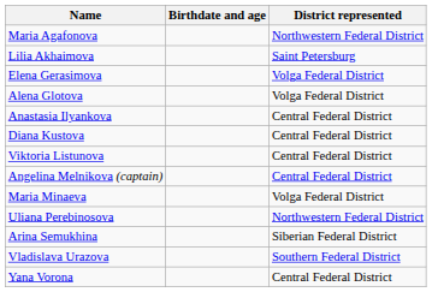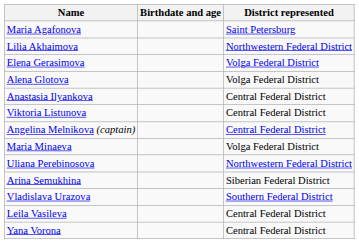Maria Agafonova | District represented: Northwestern Federal District -> Saint Petersburg
Lilia Akhaimova | District represented: Saint Petersburg -> Northwestern Federal District
- row: Diana Kustova | Central Federal District
+ row: Leila Vasileva | Central Federal District
